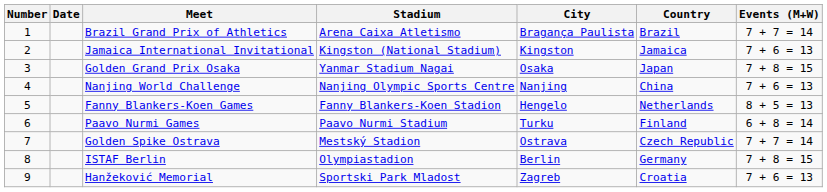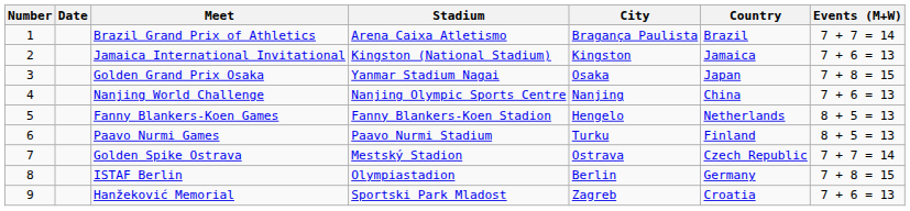Paavo Nurmi Games | Events (M+W): 6 + 8 = 14 -> 8 + 5 = 13
